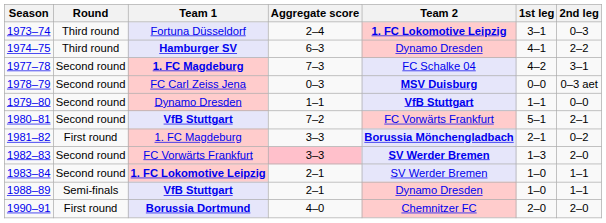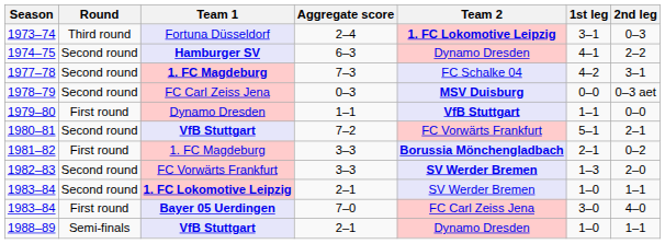1974–75 | Round: Third round -> Second round
1979–80 | Round: Second round -> First round
1982–83 | Aggregate score: pink background -> no background
+ row: 1983–84 | First round | Bayer 05 Uerdingen | 7–0 | FC Carl Zeiss Jena | 3–0 | 4–0
- row: 1990–91 | First round | Borussia Dortmund | 4–0 | Chemnitzer FC | 2–0 | 2–0
